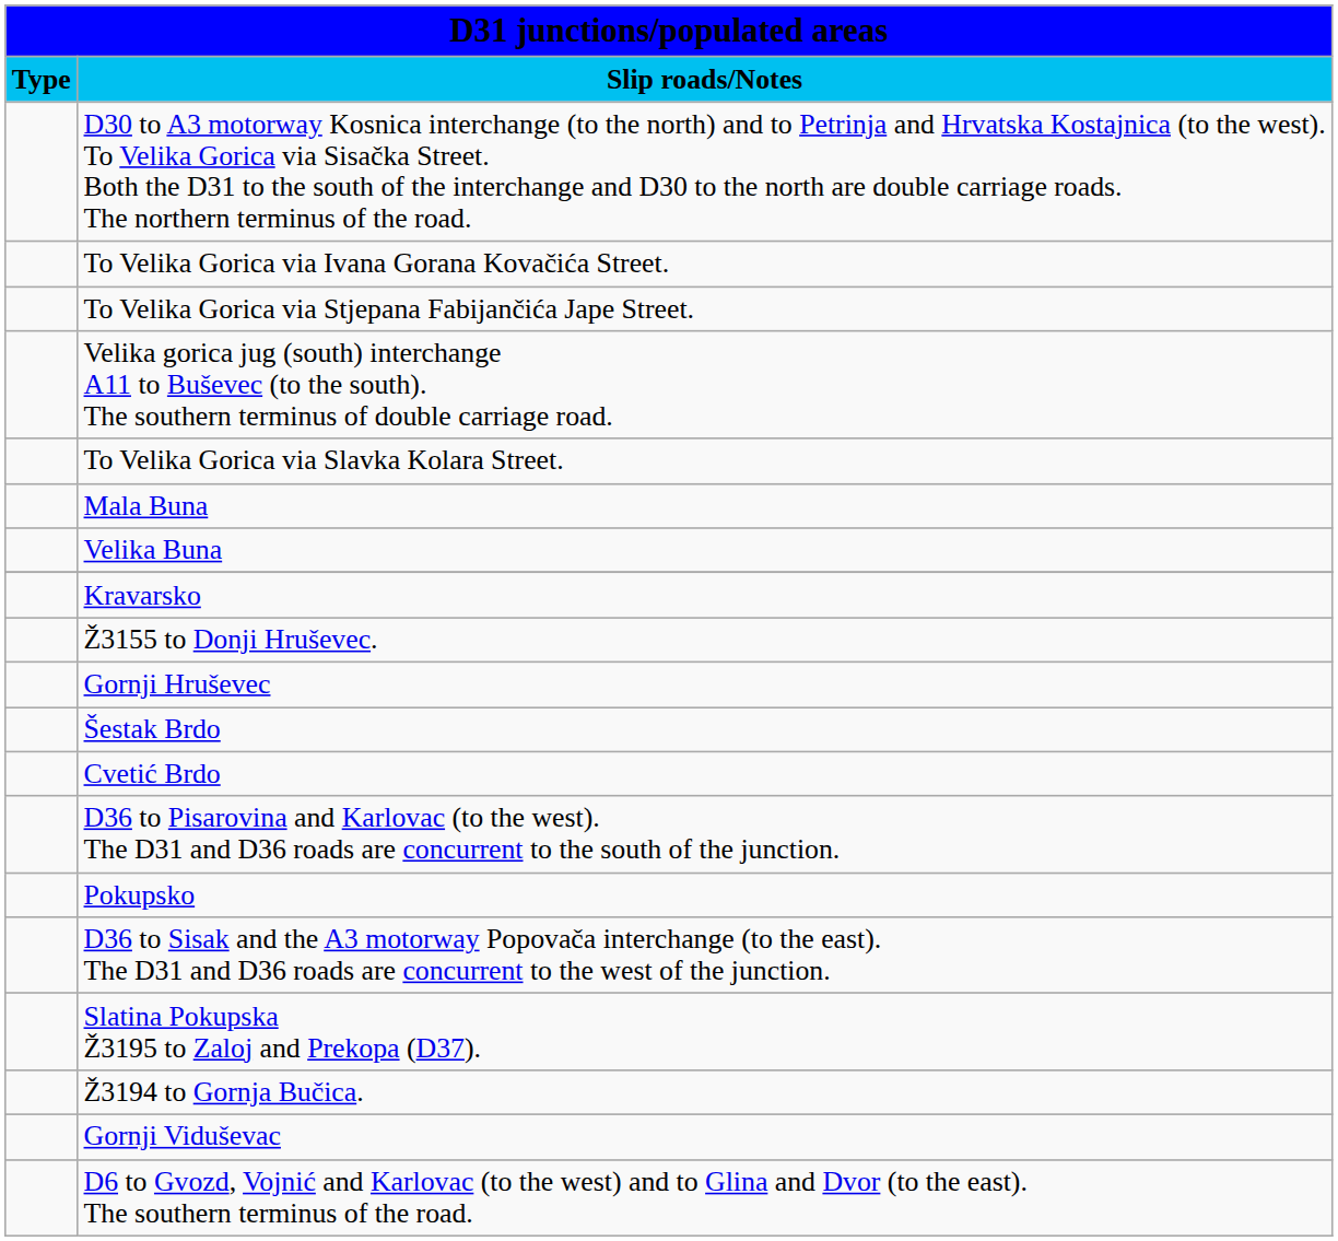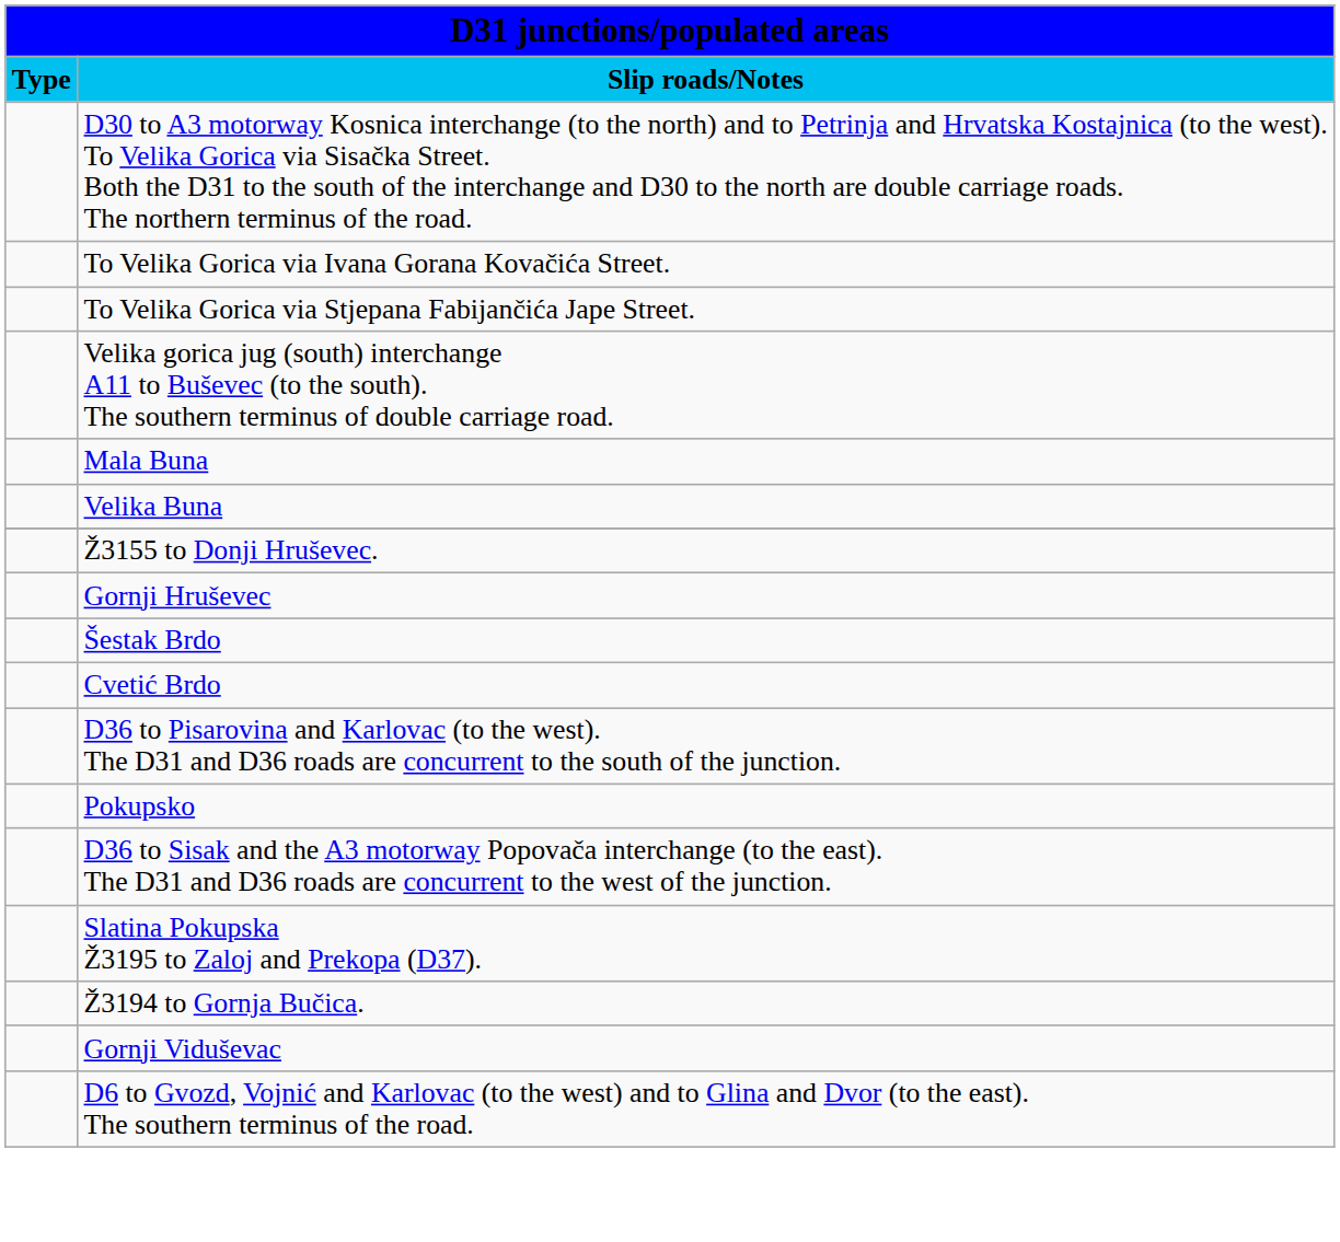- row: To Velika Gorica via Slavka Kolara Street.
- row: Kravarsko
